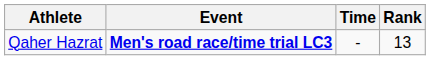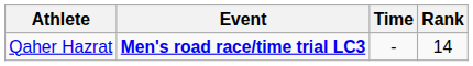Qaher Hazrat | Rank: 13 -> 14
